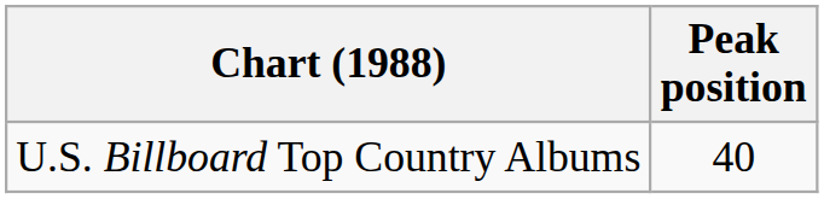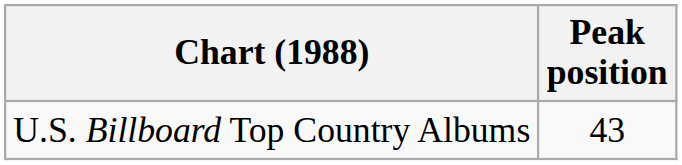U.S. Billboard Top Country Albums | Peak position: 40 -> 43
